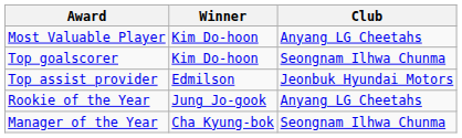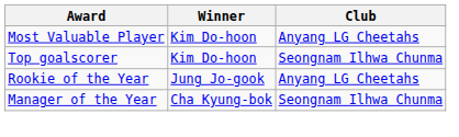- row: Top assist provider | Edmilson | Jeonbuk Hyundai Motors
